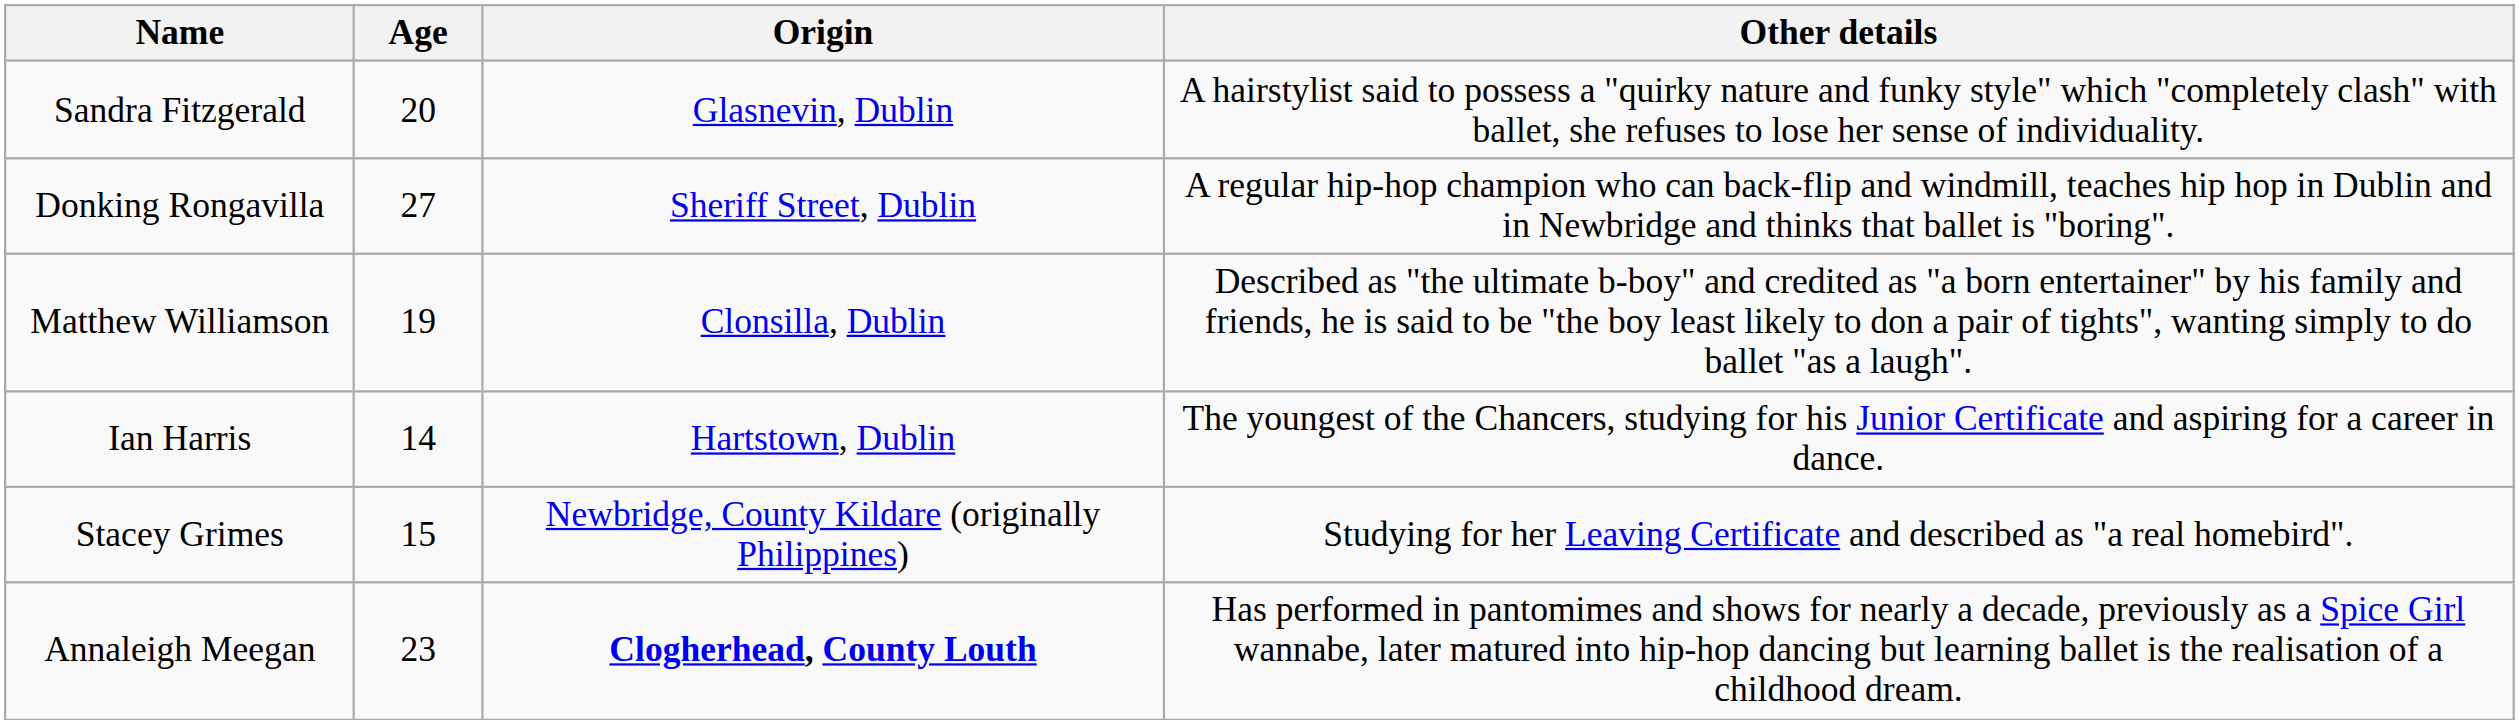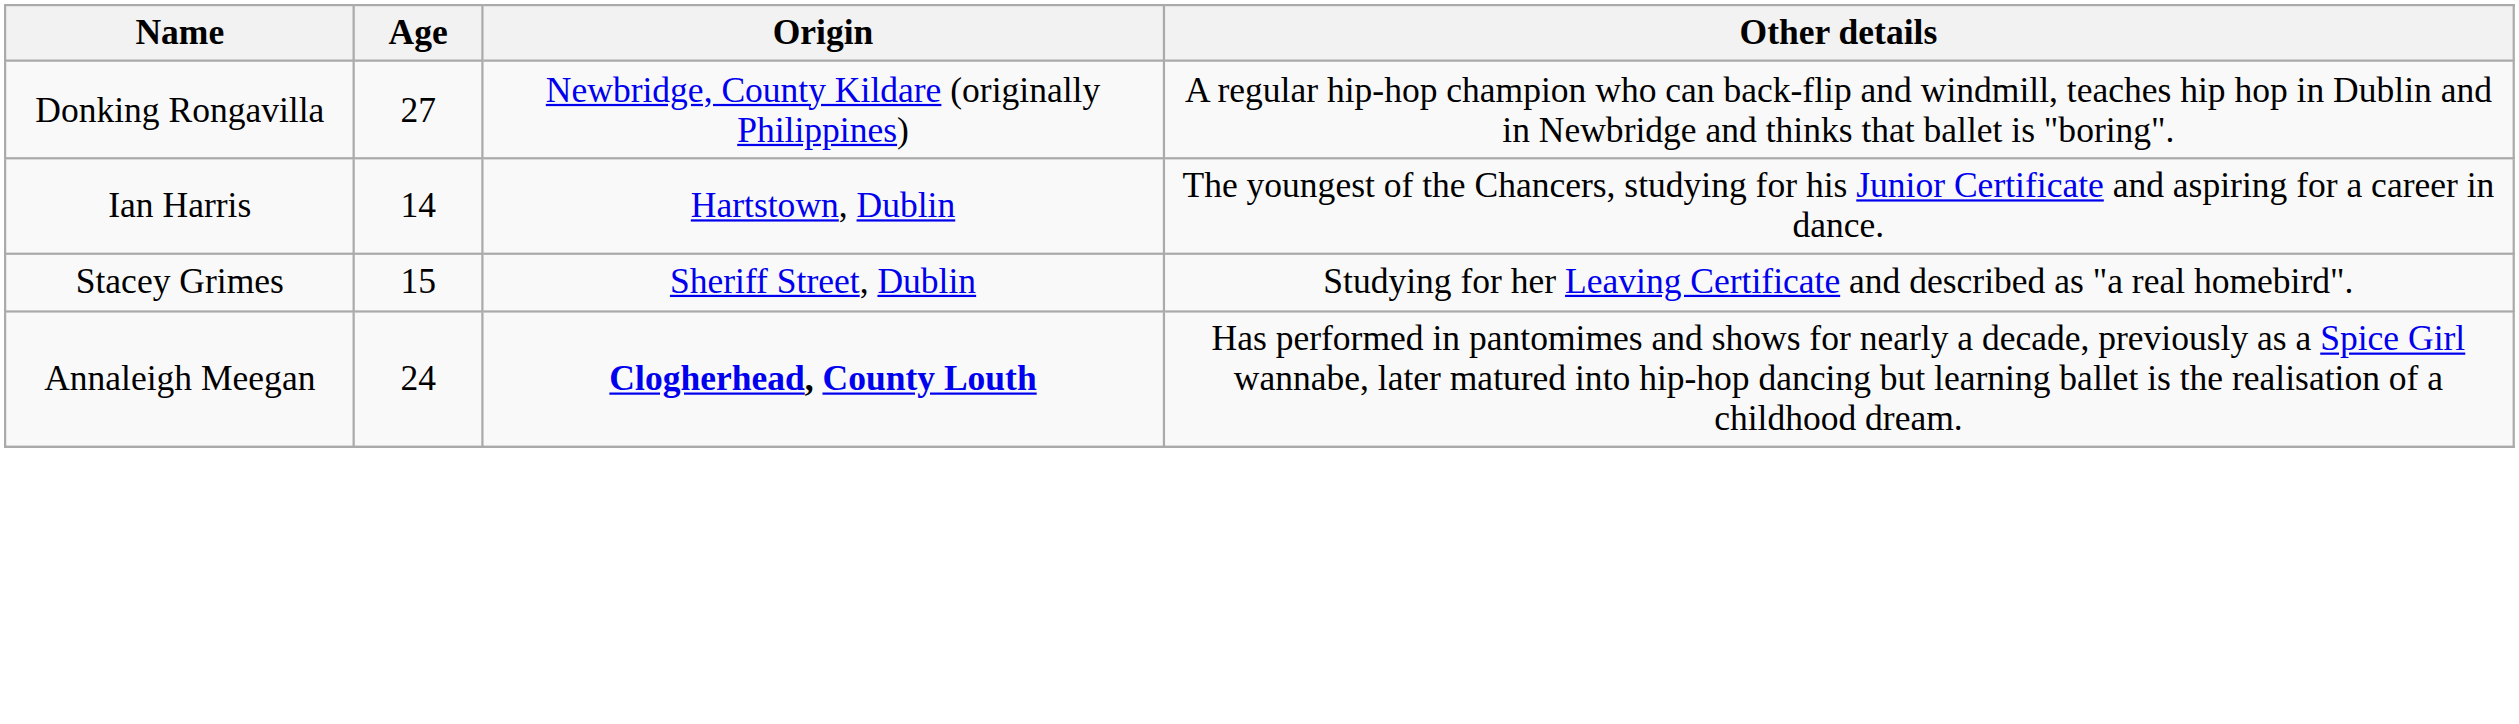- row: Sandra Fitzgerald | 20 | Glasnevin, Dublin | A hairstylist said to possess a "quirky nature and funky style" which "completely clash" with ballet, she refuses to lose her sense of individuality.
Donking Rongavilla | Origin: Sheriff Street, Dublin -> Newbridge, County Kildare (originally Philippines)
- row: Matthew Williamson | 19 | Clonsilla, Dublin | Described as "the ultimate b-boy" and credited as "a born entertainer" by his family and friends, he is said to be "the boy least likely to don a pair of tights", wanting simply to do ballet "as a laugh".
Stacey Grimes | Origin: Newbridge, County Kildare (originally Philippines) -> Sheriff Street, Dublin
Annaleigh Meegan | Age: 23 -> 24
